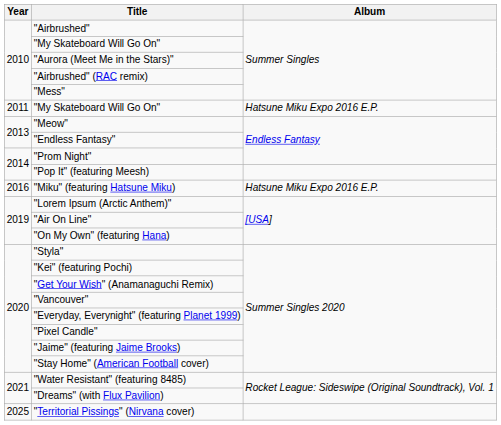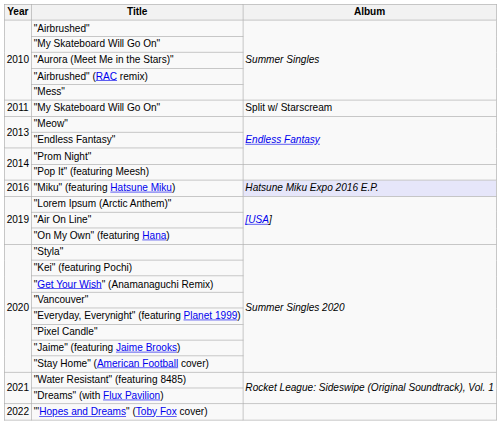2011 / "My Skateboard Will Go On" | Album: Hatsune Miku Expo 2016 E.P. -> Split w/ Starscream
"Miku" (featuring Hatsune Miku) | Album: no background -> lavender background
+ row: 2022 | "'Hopes and Dreams" (Toby Fox cover)
- row: 2025 | "Territorial Pissings" (Nirvana cover)
